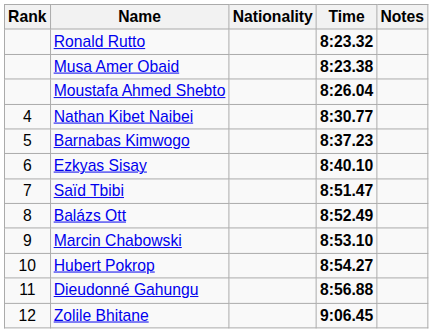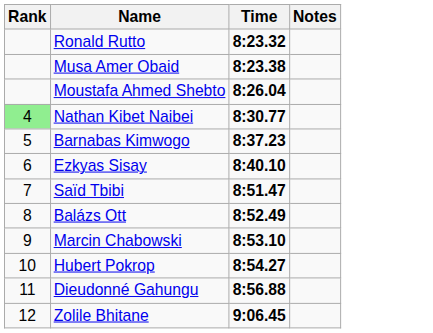- column: Nationality
Nathan Kibet Naibei | Rank: no background -> lightgreen background
